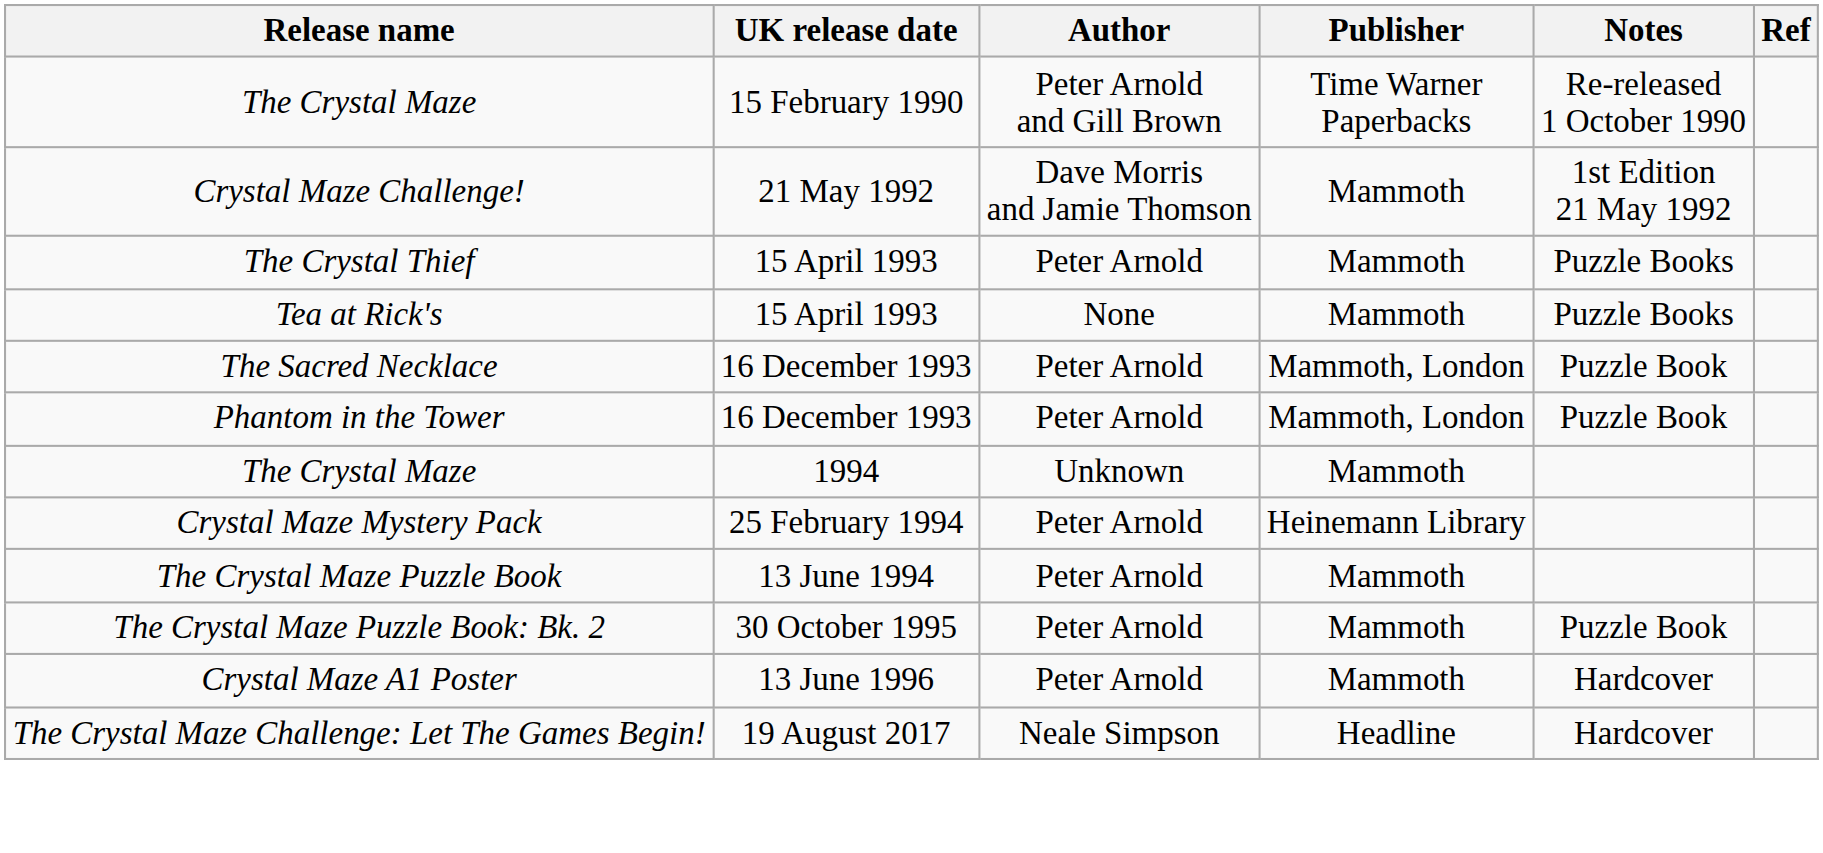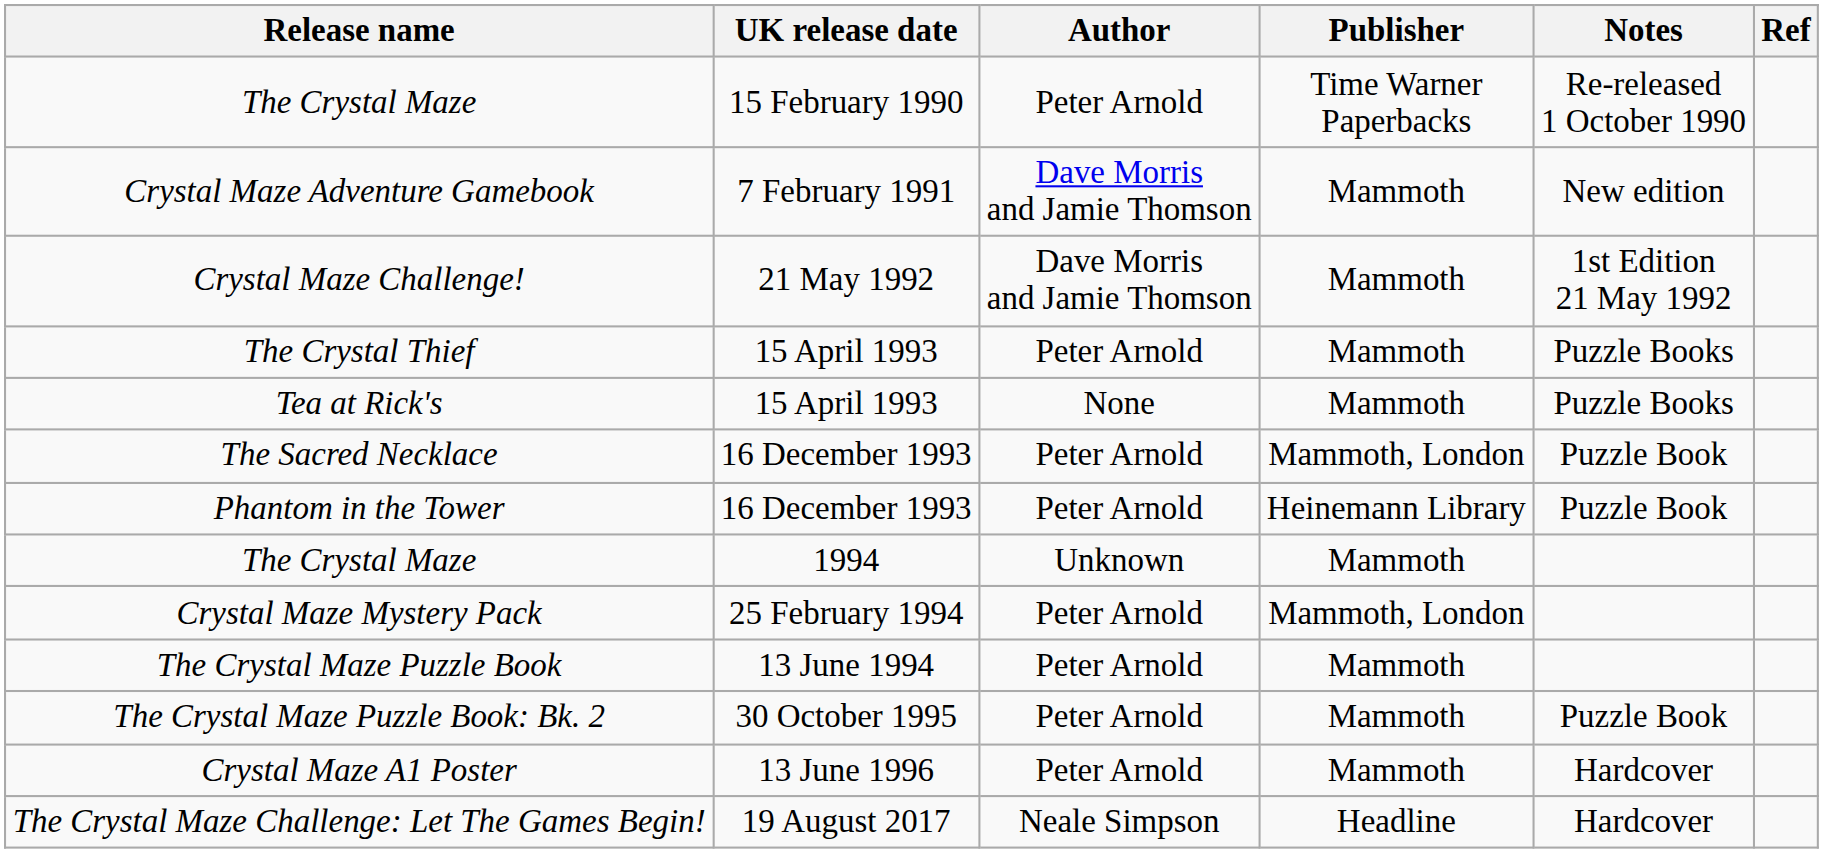The Crystal Maze / 15 February 1990 | Author: Peter Arnold and Gill Brown -> Peter Arnold
+ row: Crystal Maze Adventure Gamebook | 7 February 1991 | Dave Morris and Jamie Thomson | Mammoth | New edition
Phantom in the Tower | Publisher: Mammoth, London -> Heinemann Library
Crystal Maze Mystery Pack | Publisher: Heinemann Library -> Mammoth, London
